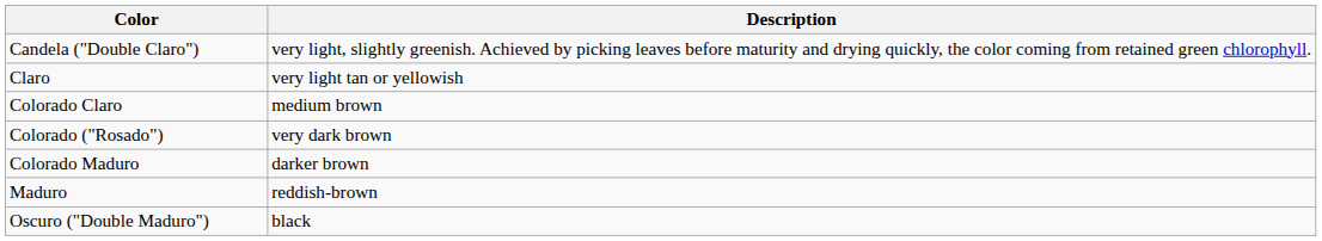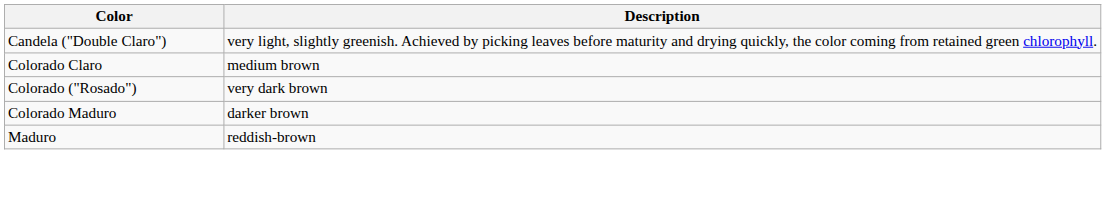- row: Claro | very light tan or yellowish
- row: Oscuro ("Double Maduro") | black
